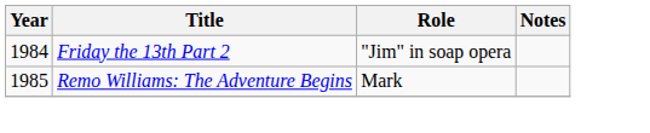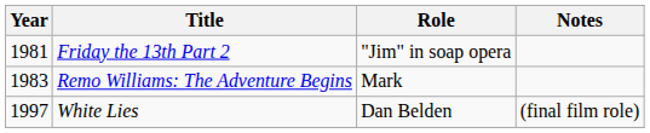Friday the 13th Part 2 | Year: 1984 -> 1981
Remo Williams: The Adventure Begins | Year: 1985 -> 1983
+ row: 1997 | White Lies | Dan Belden | (final film role)
